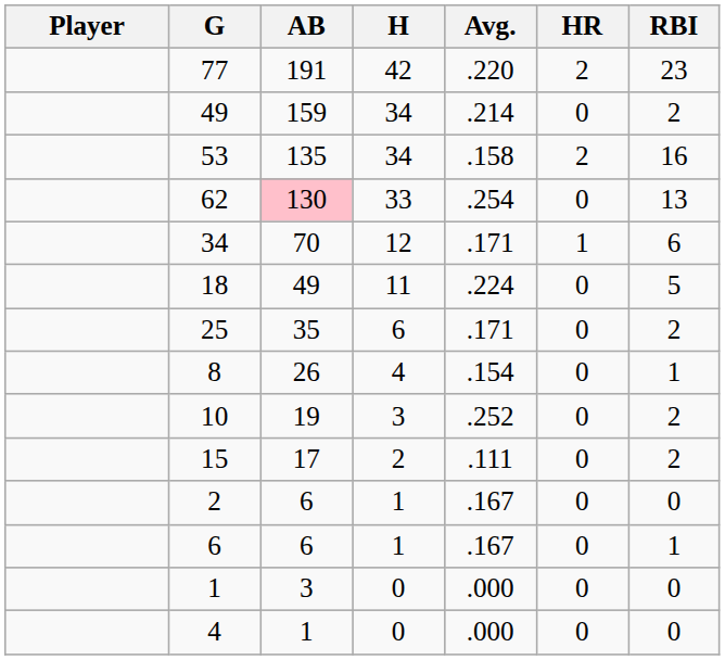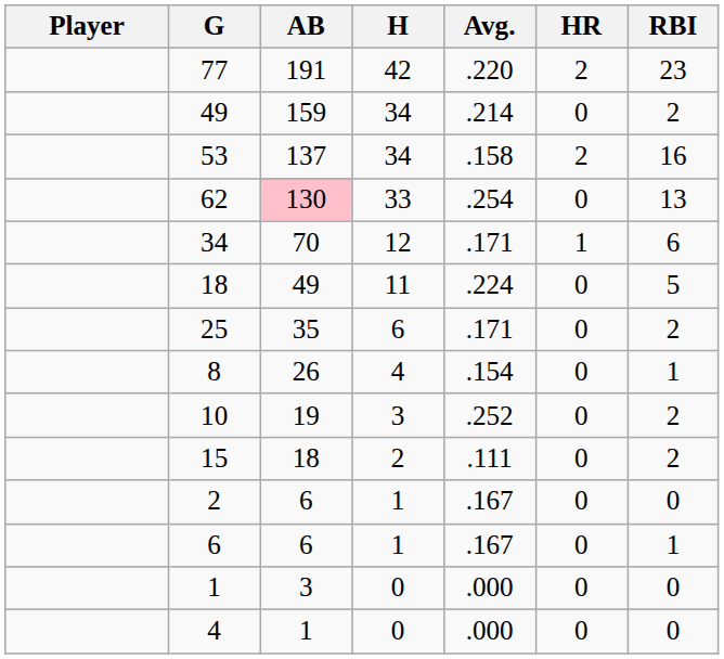53 | AB: 135 -> 137
15 | AB: 17 -> 18
